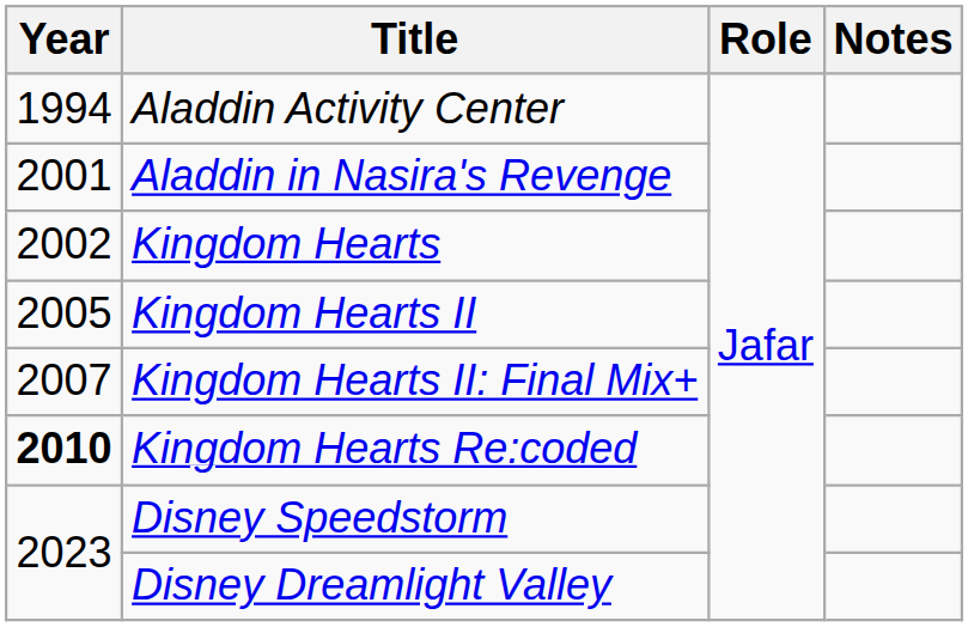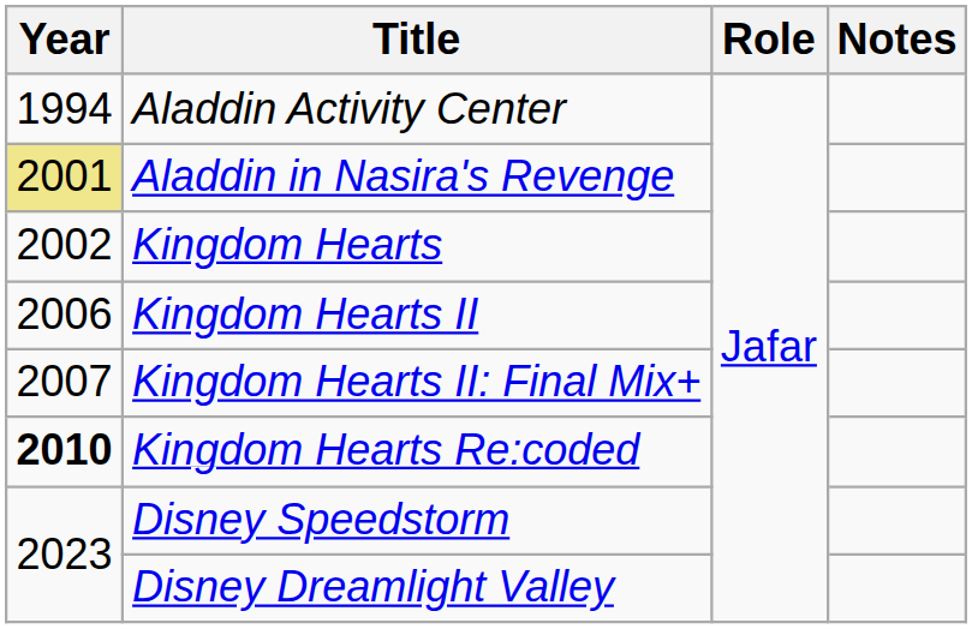Aladdin in Nasira's Revenge | Year: no background -> khaki background
Kingdom Hearts II | Year: 2005 -> 2006
